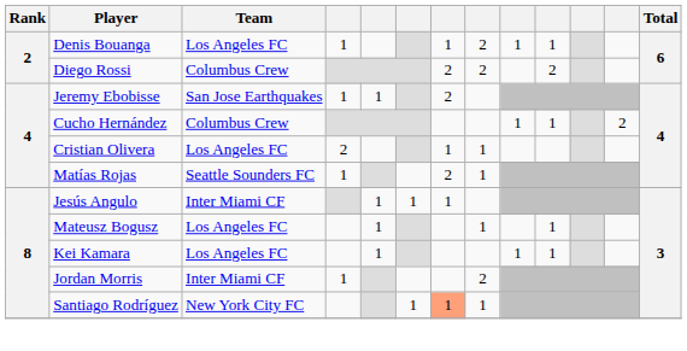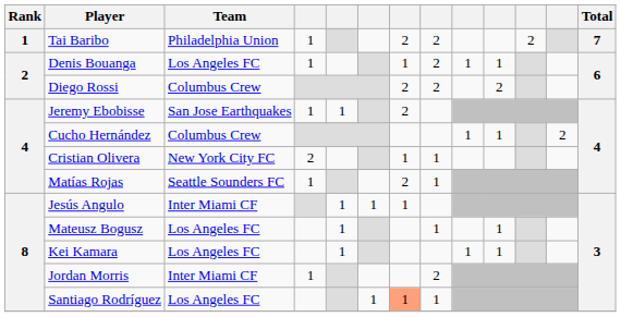+ row: 1 | Tai Baribo | Philadelphia Union | 1 | 2 | 2 | 2 | 7
Cristian Olivera | Team: Los Angeles FC -> New York City FC
Santiago Rodríguez | Team: New York City FC -> Los Angeles FC
